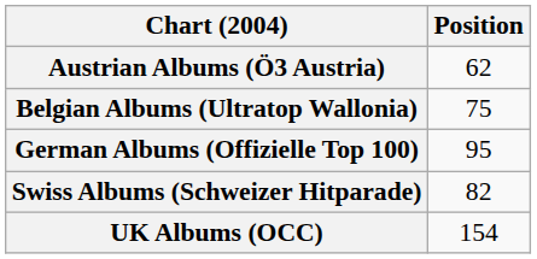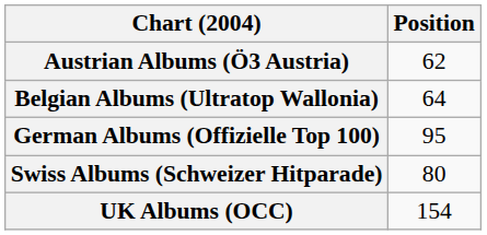Belgian Albums (Ultratop Wallonia) | Position: 75 -> 64
Swiss Albums (Schweizer Hitparade) | Position: 82 -> 80
